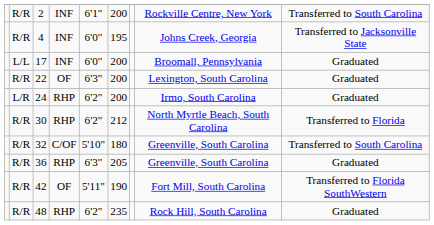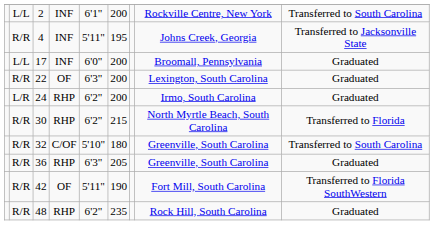2 | column 2: R/R -> L/L
4 | column 5: 6'0" -> 5'11"
30 | column 6: 212 -> 215
